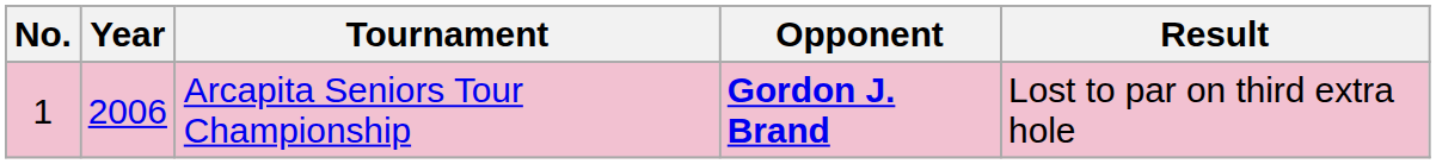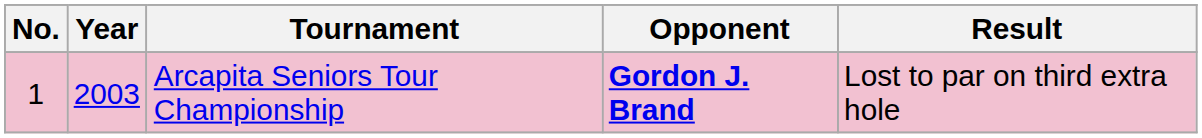Arcapita Seniors Tour Championship | Year: 2006 -> 2003
